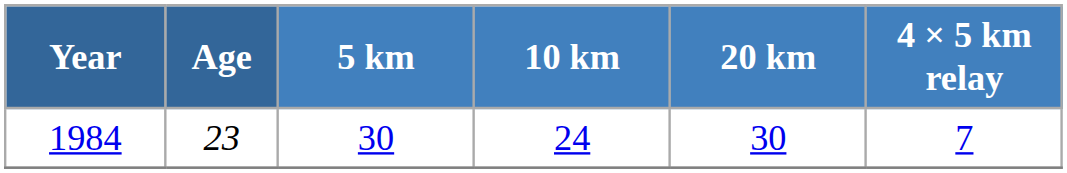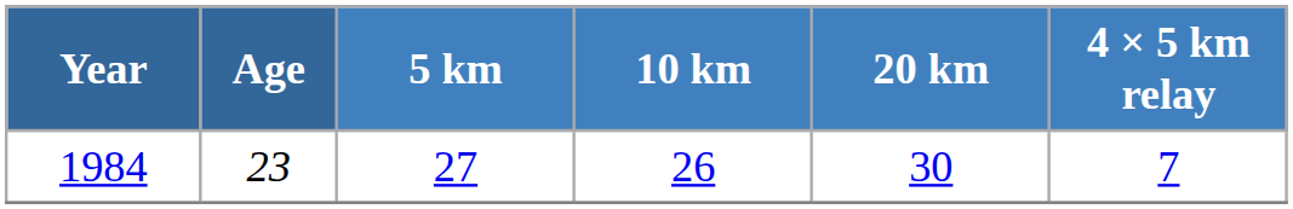1984 | 5 km: 30 -> 27
1984 | 10 km: 24 -> 26
